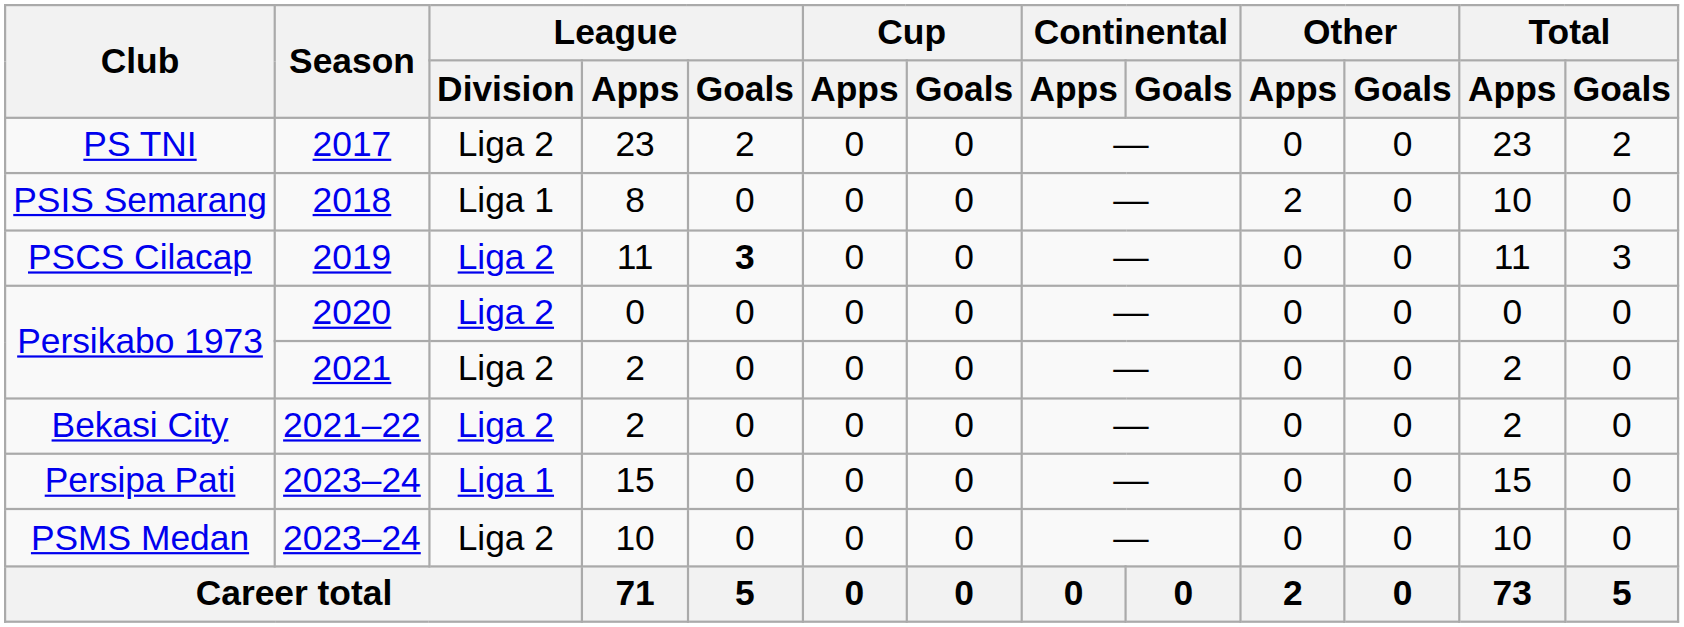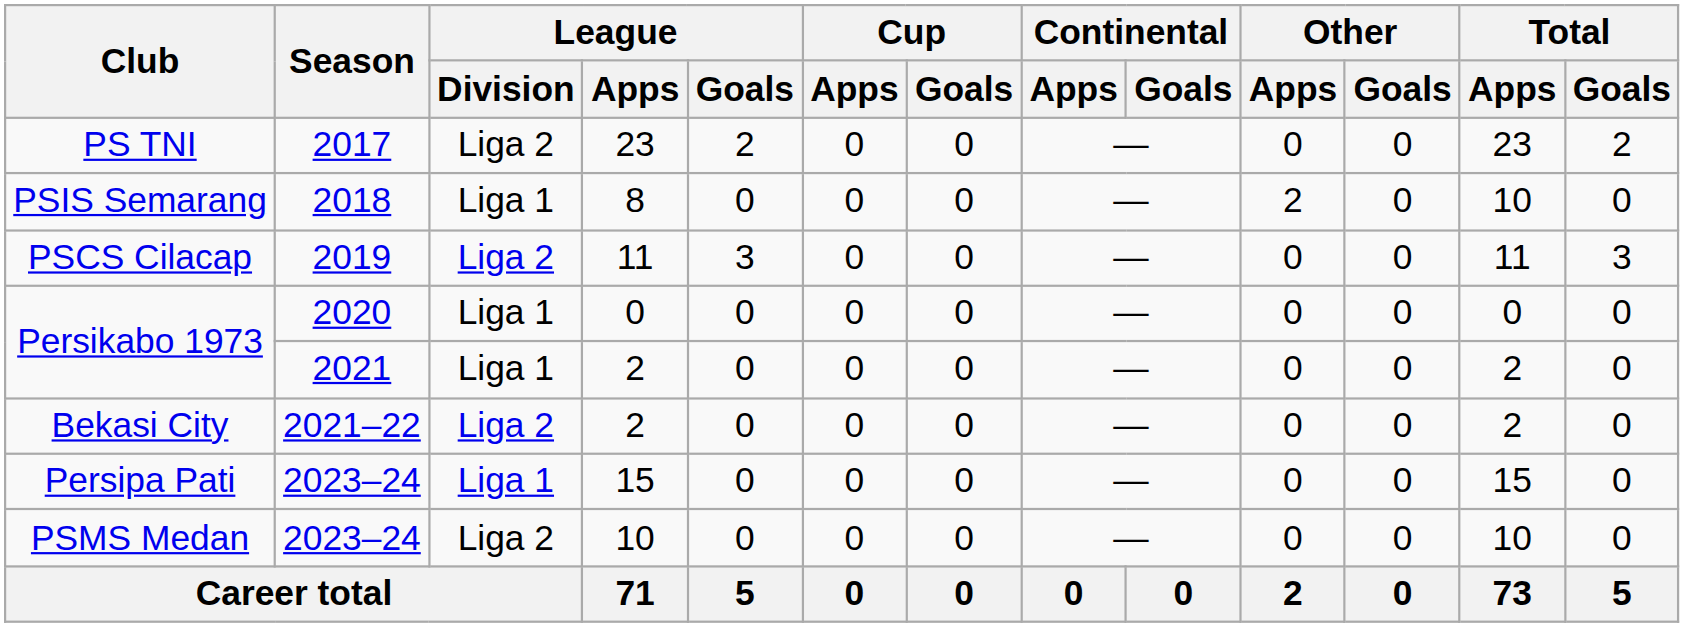PSCS Cilacap | League / Goals: bold -> normal
Persikabo 1973 / 2020 | League / Division: Liga 2 -> Liga 1
Persikabo 1973 / 2021 | League / Division: Liga 2 -> Liga 1
